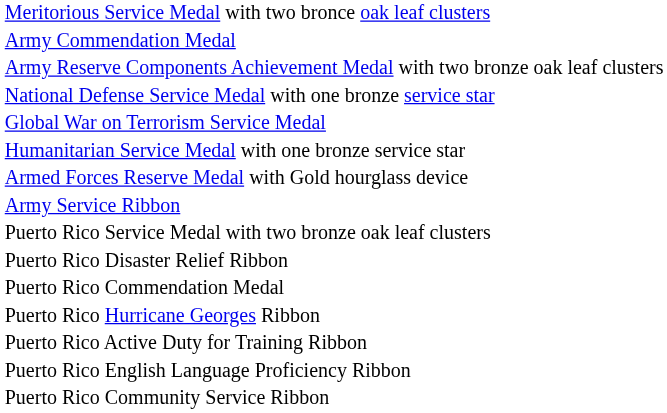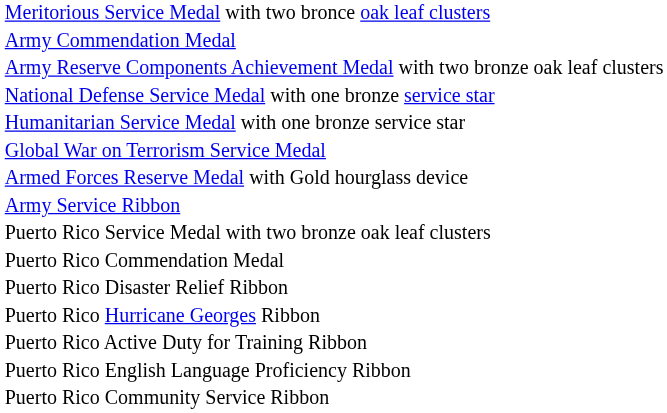rows swapped: Global War on Terrorism Service Medal <-> Humanitarian Service Medal with one bronze service star
rows swapped: Puerto Rico Commendation Medal <-> Puerto Rico Disaster Relief Ribbon
